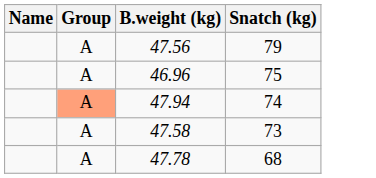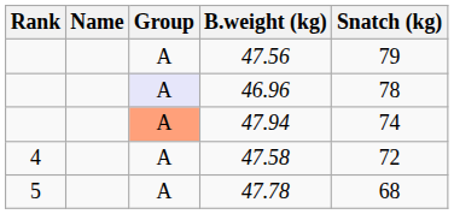+ column: Rank | 4 | 5
46.96 | Group: no background -> lavender background
46.96 | Snatch (kg): 75 -> 78
47.58 | Snatch (kg): 73 -> 72
